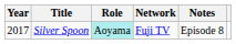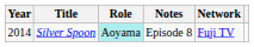columns swapped: Network <-> Notes
Silver Spoon | Year: 2017 -> 2014
